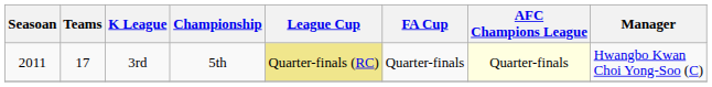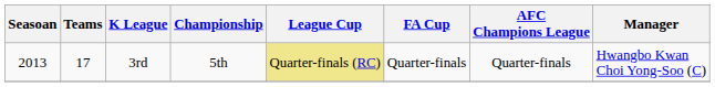3rd | Seasoan: 2011 -> 2013
3rd | AFC Champions League: lightyellow background -> no background
